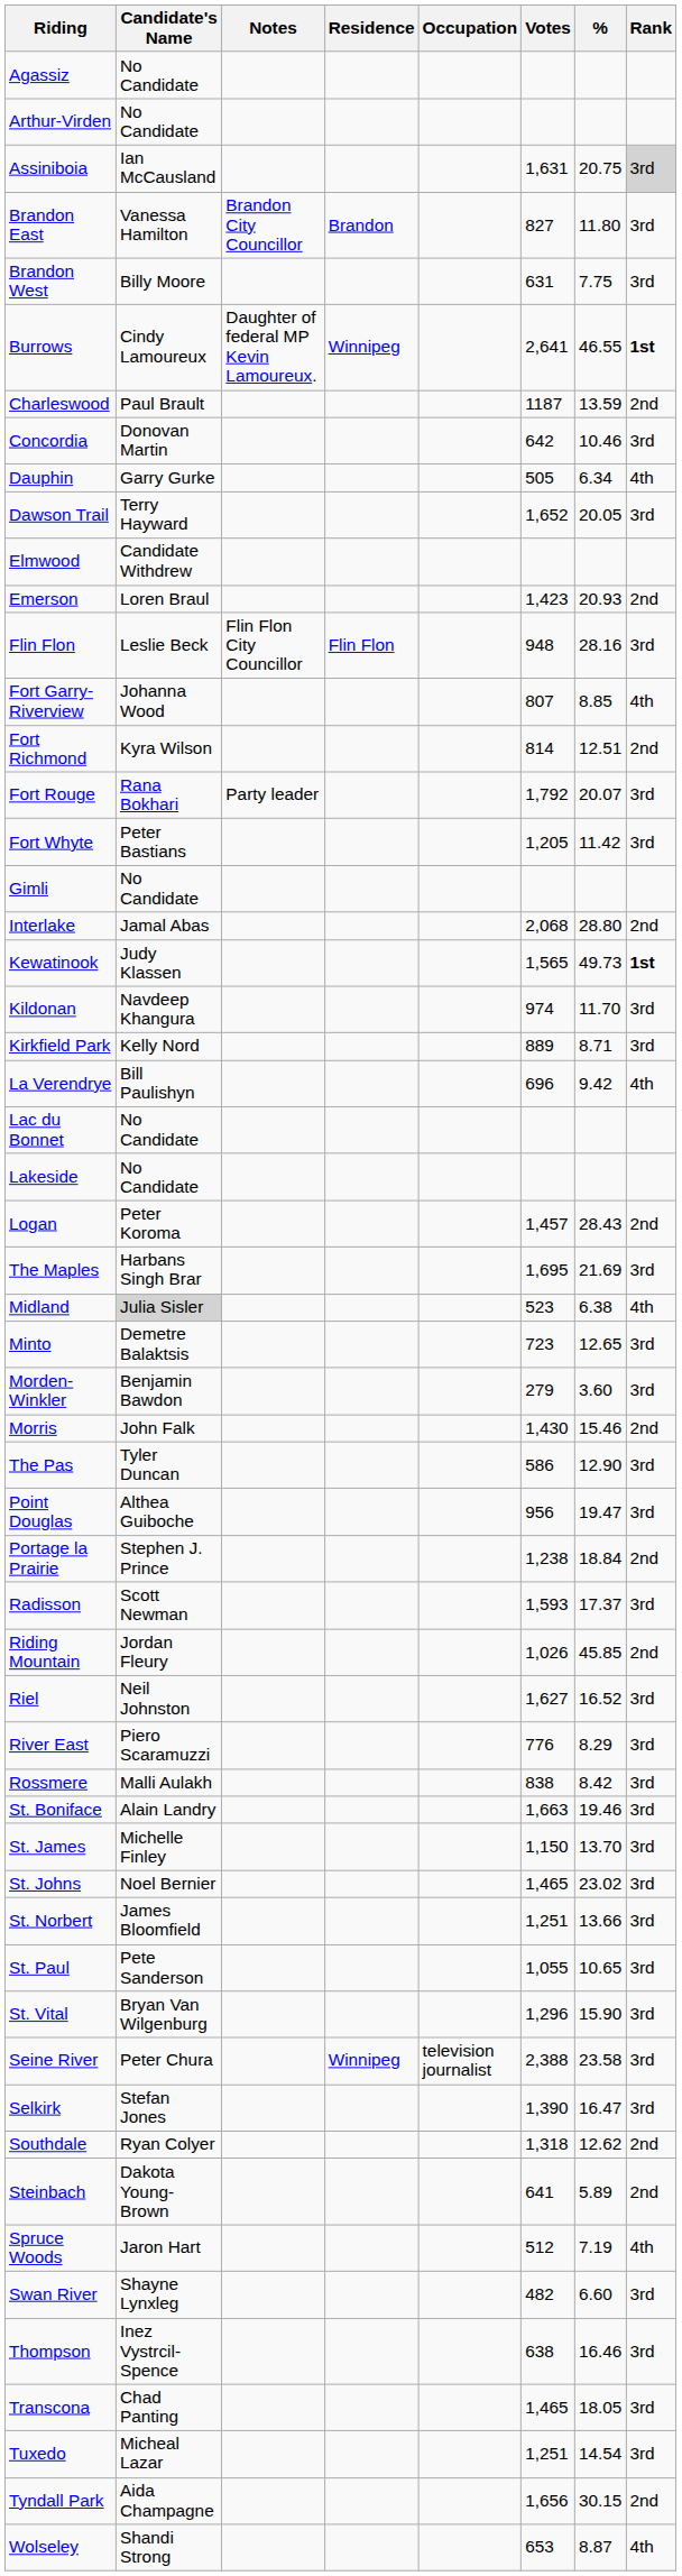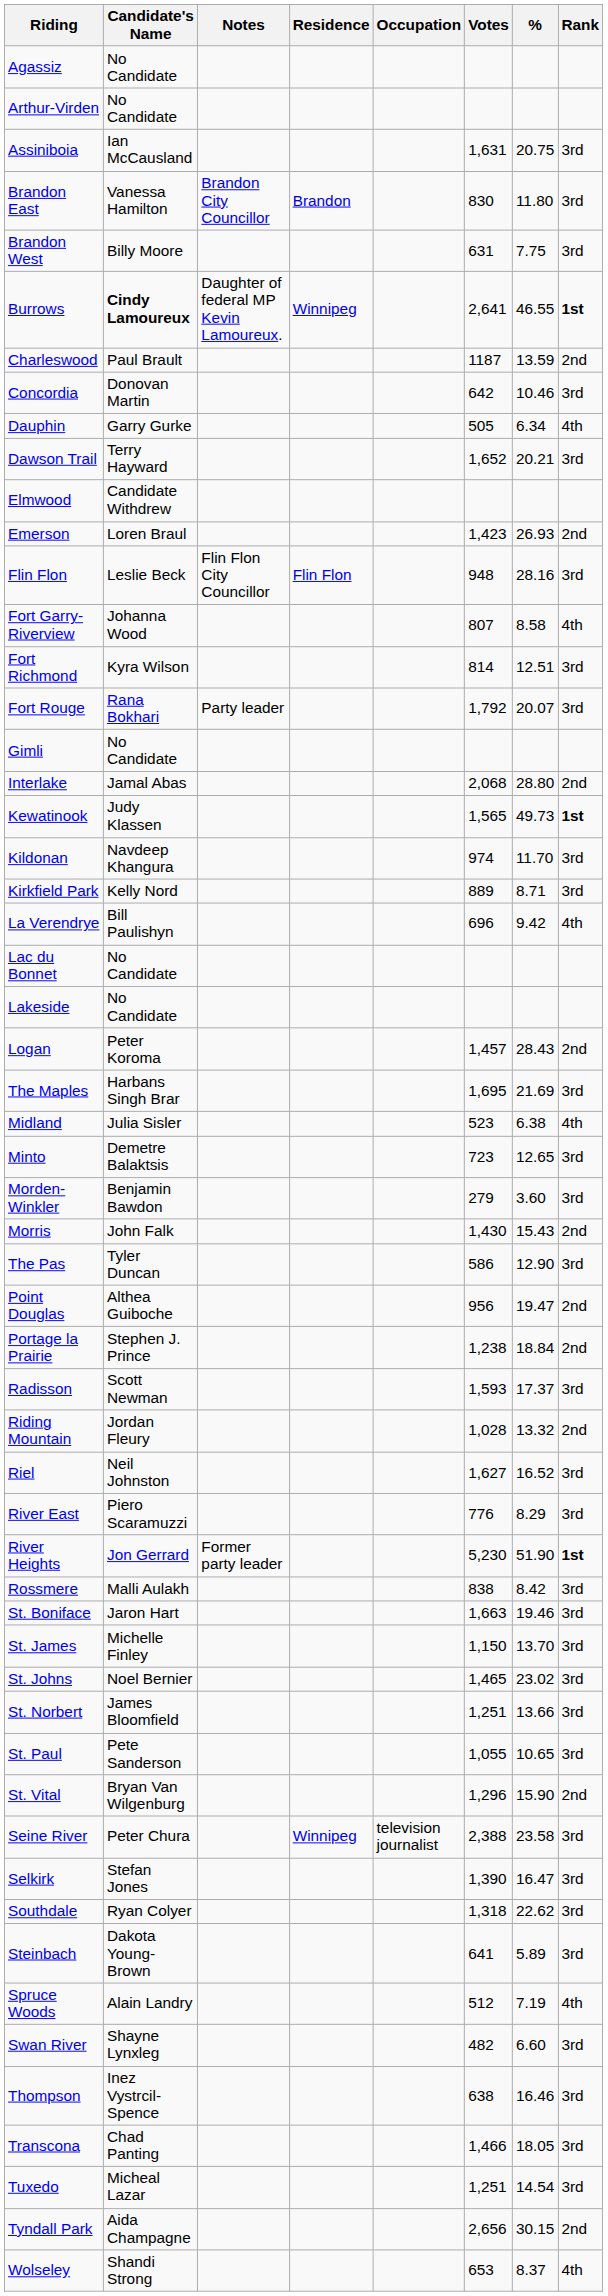Assiniboia | Rank: lightgrey background -> no background
Brandon East | Votes: 827 -> 830
Burrows | Candidate's Name: normal -> bold
Dawson Trail | %: 20.05 -> 20.21
Emerson | %: 20.93 -> 26.93
Fort Garry-Riverview | %: 8.85 -> 8.58
Fort Richmond | Rank: 2nd -> 3rd
- row: Fort Whyte | Peter Bastians | 1,205 | 11.42 | 3rd
Midland | Candidate's Name: lightgrey background -> no background
Morris | %: 15.46 -> 15.43
Point Douglas | Rank: 3rd -> 2nd
Riding Mountain | Votes: 1,026 -> 1,028
Riding Mountain | %: 45.85 -> 13.32
+ row: River Heights | Jon Gerrard | Former party leader | 5,230 | 51.90 | 1st
St. Boniface | Candidate's Name: Alain Landry -> Jaron Hart
St. Vital | Rank: 3rd -> 2nd
Southdale | %: 12.62 -> 22.62
Southdale | Rank: 2nd -> 3rd
Steinbach | Rank: 2nd -> 3rd
Spruce Woods | Candidate's Name: Jaron Hart -> Alain Landry
Transcona | Votes: 1,465 -> 1,466
Tyndall Park | Votes: 1,656 -> 2,656
Wolseley | %: 8.87 -> 8.37
